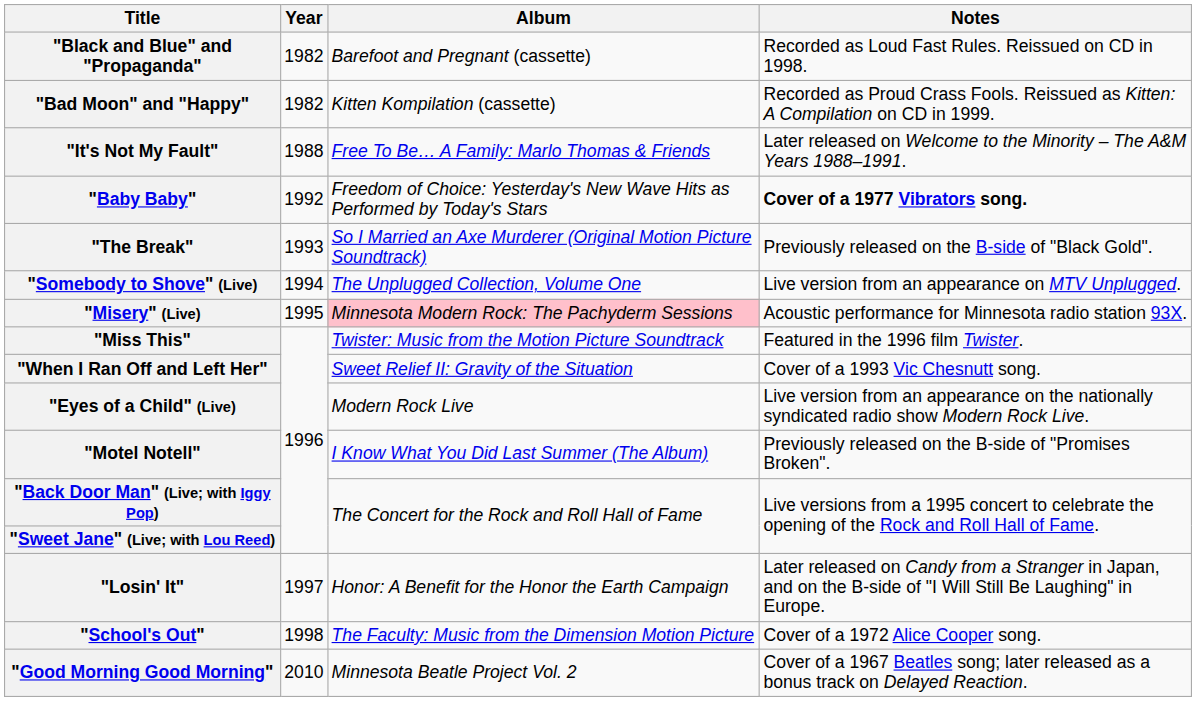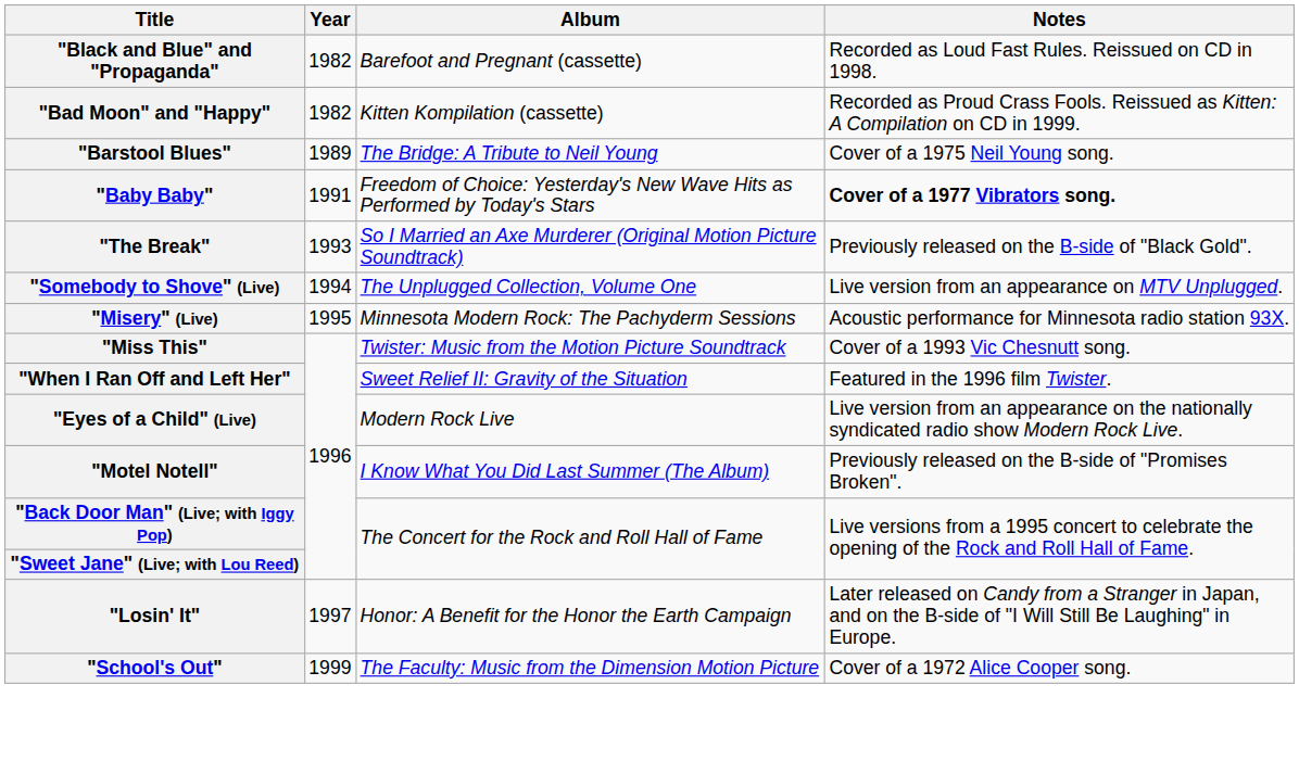- row: "It's Not My Fault" | 1988 | Free To Be… A Family: Marlo Thomas & Friends | Later released on Welcome to the Minority – The A&M Years 1988–1991.
+ row: "Barstool Blues" | 1989 | The Bridge: A Tribute to Neil Young | Cover of a 1975 Neil Young song.
"Baby Baby" | Year: 1992 -> 1991
"Misery" (Live) | Album: pink background -> no background
"Miss This" | Notes: Featured in the 1996 film Twister. -> Cover of a 1993 Vic Chesnutt song.
"When I Ran Off and Left Her" | Notes: Cover of a 1993 Vic Chesnutt song. -> Featured in the 1996 film Twister.
"School's Out" | Year: 1998 -> 1999
- row: "Good Morning Good Morning" | 2010 | Minnesota Beatle Project Vol. 2 | Cover of a 1967 Beatles song; later released as a bonus track on Delayed Reaction.
